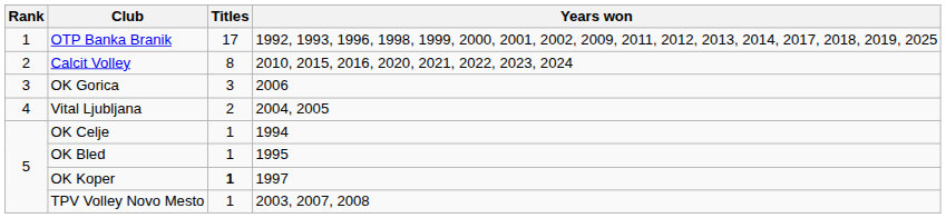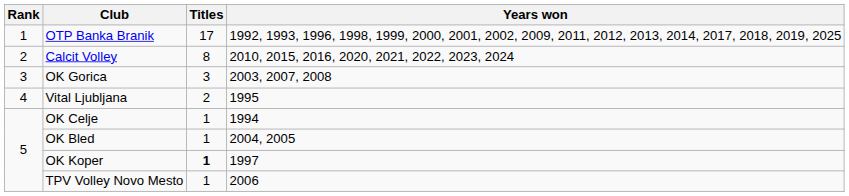OK Gorica | Years won: 2006 -> 2003, 2007, 2008
Vital Ljubljana | Years won: 2004, 2005 -> 1995
OK Bled | Years won: 1995 -> 2004, 2005
TPV Volley Novo Mesto | Years won: 2003, 2007, 2008 -> 2006
